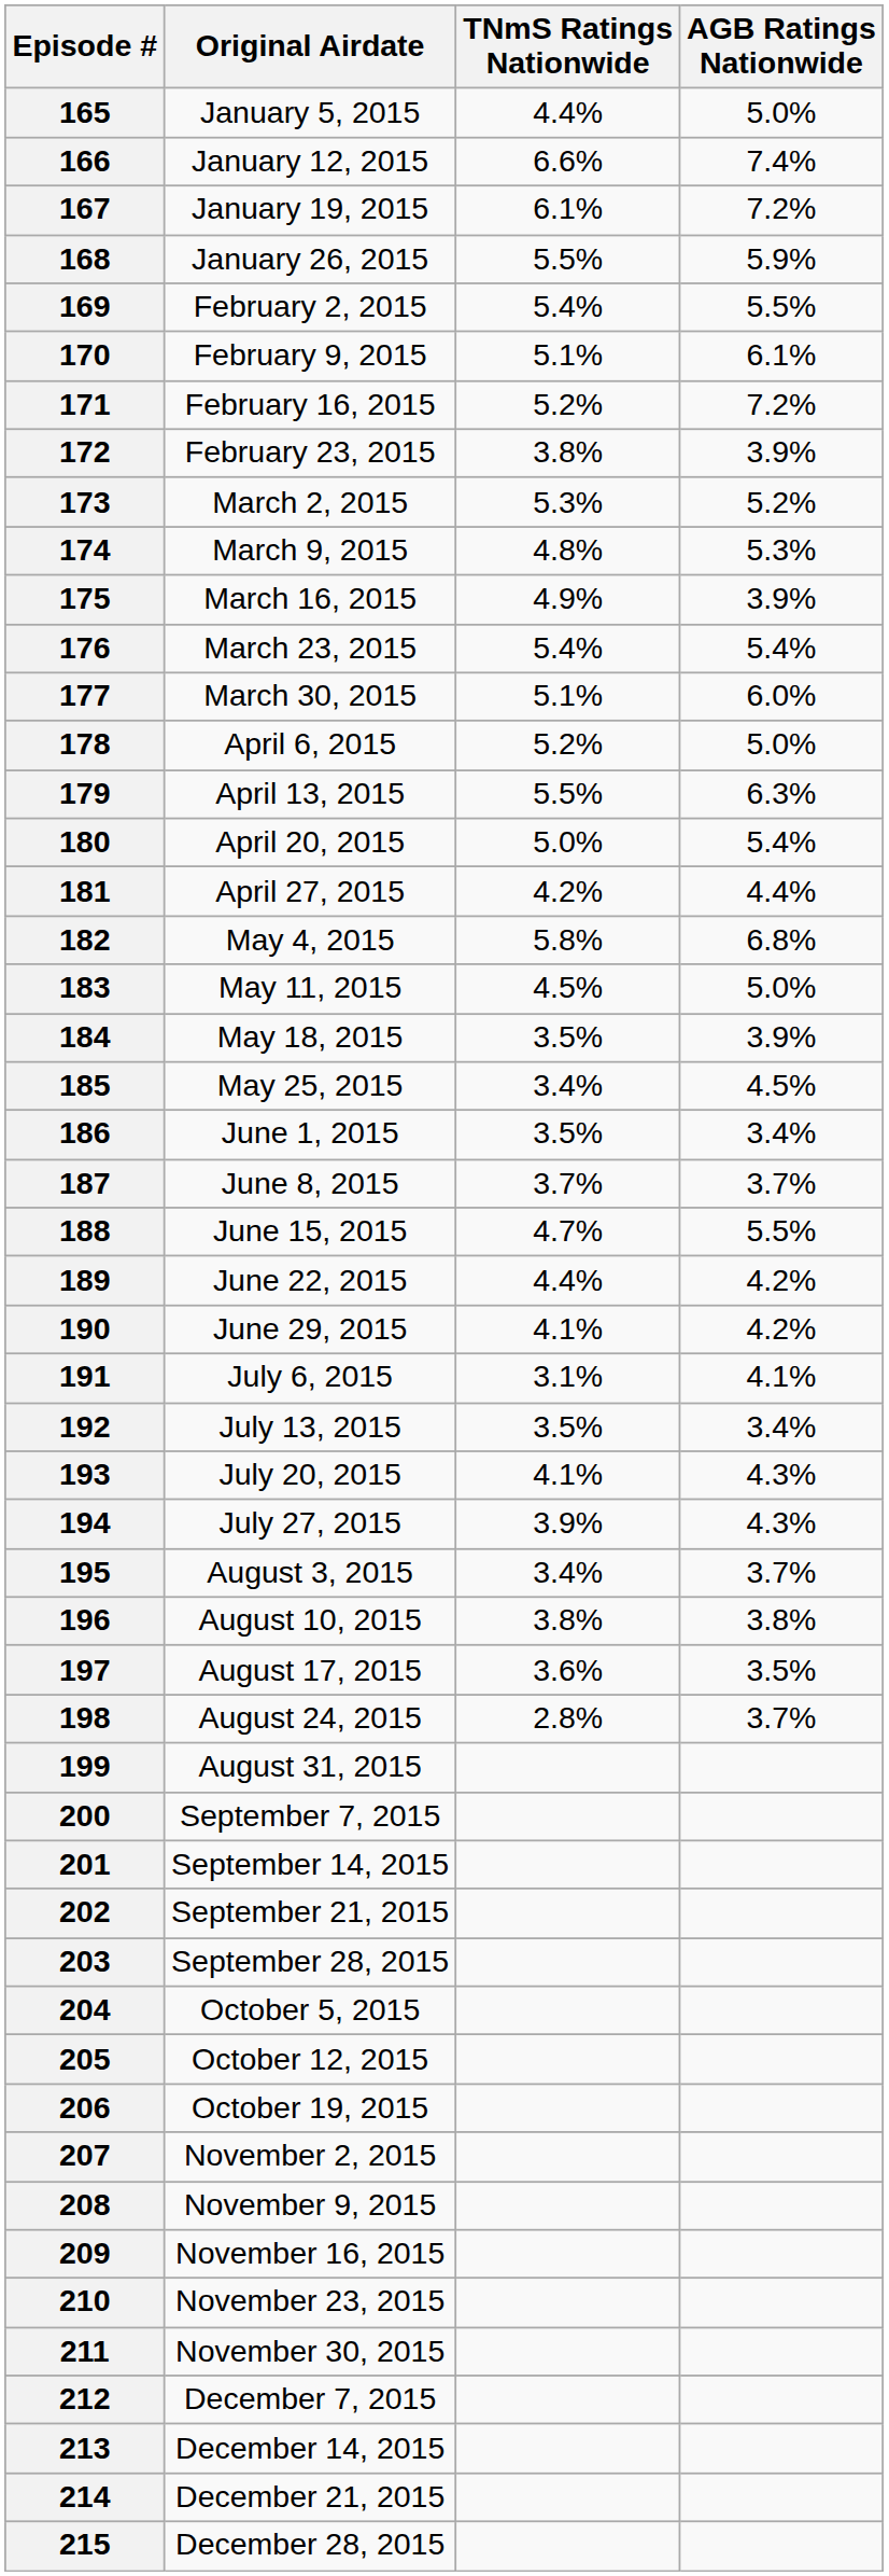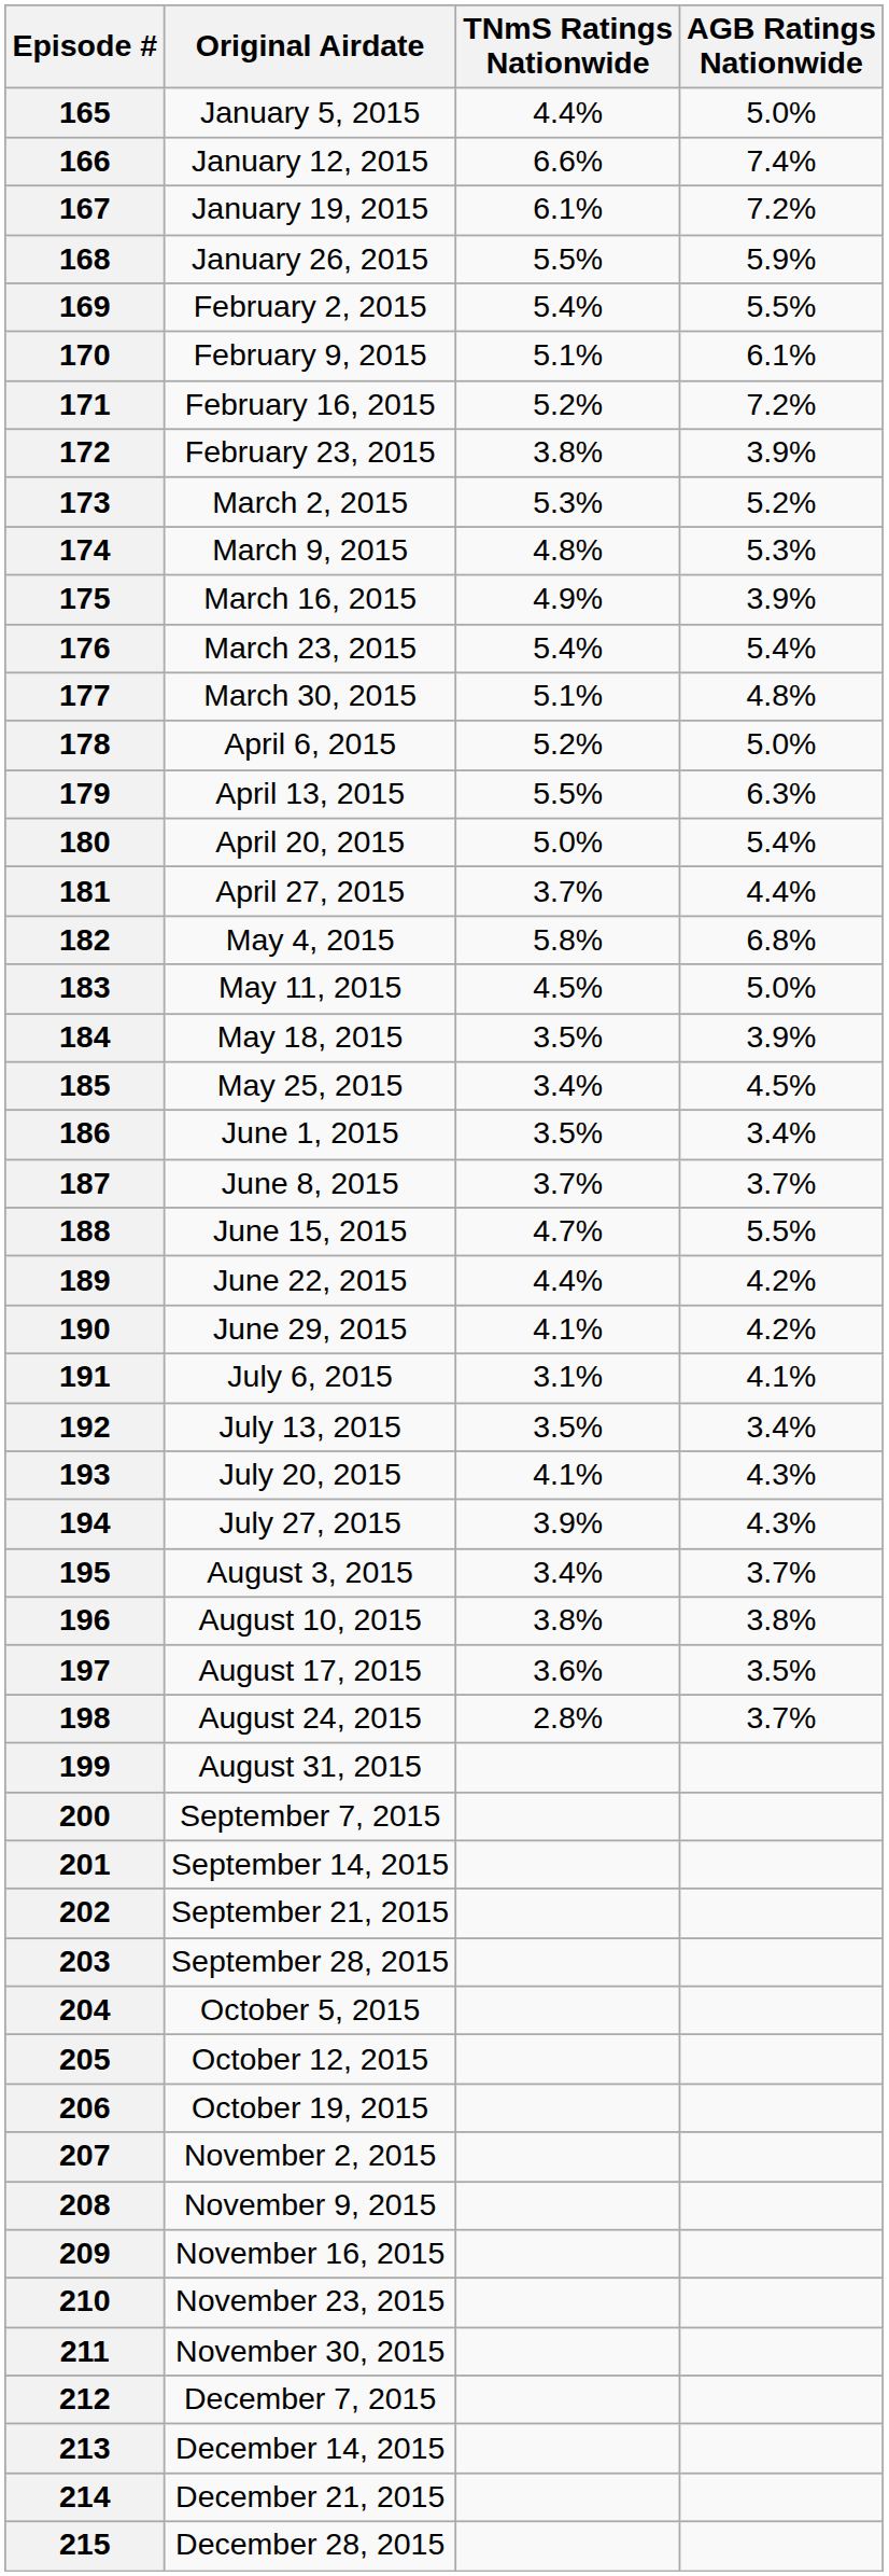177 | AGB Ratings Nationwide: 6.0% -> 4.8%
181 | TNmS Ratings Nationwide: 4.2% -> 3.7%
